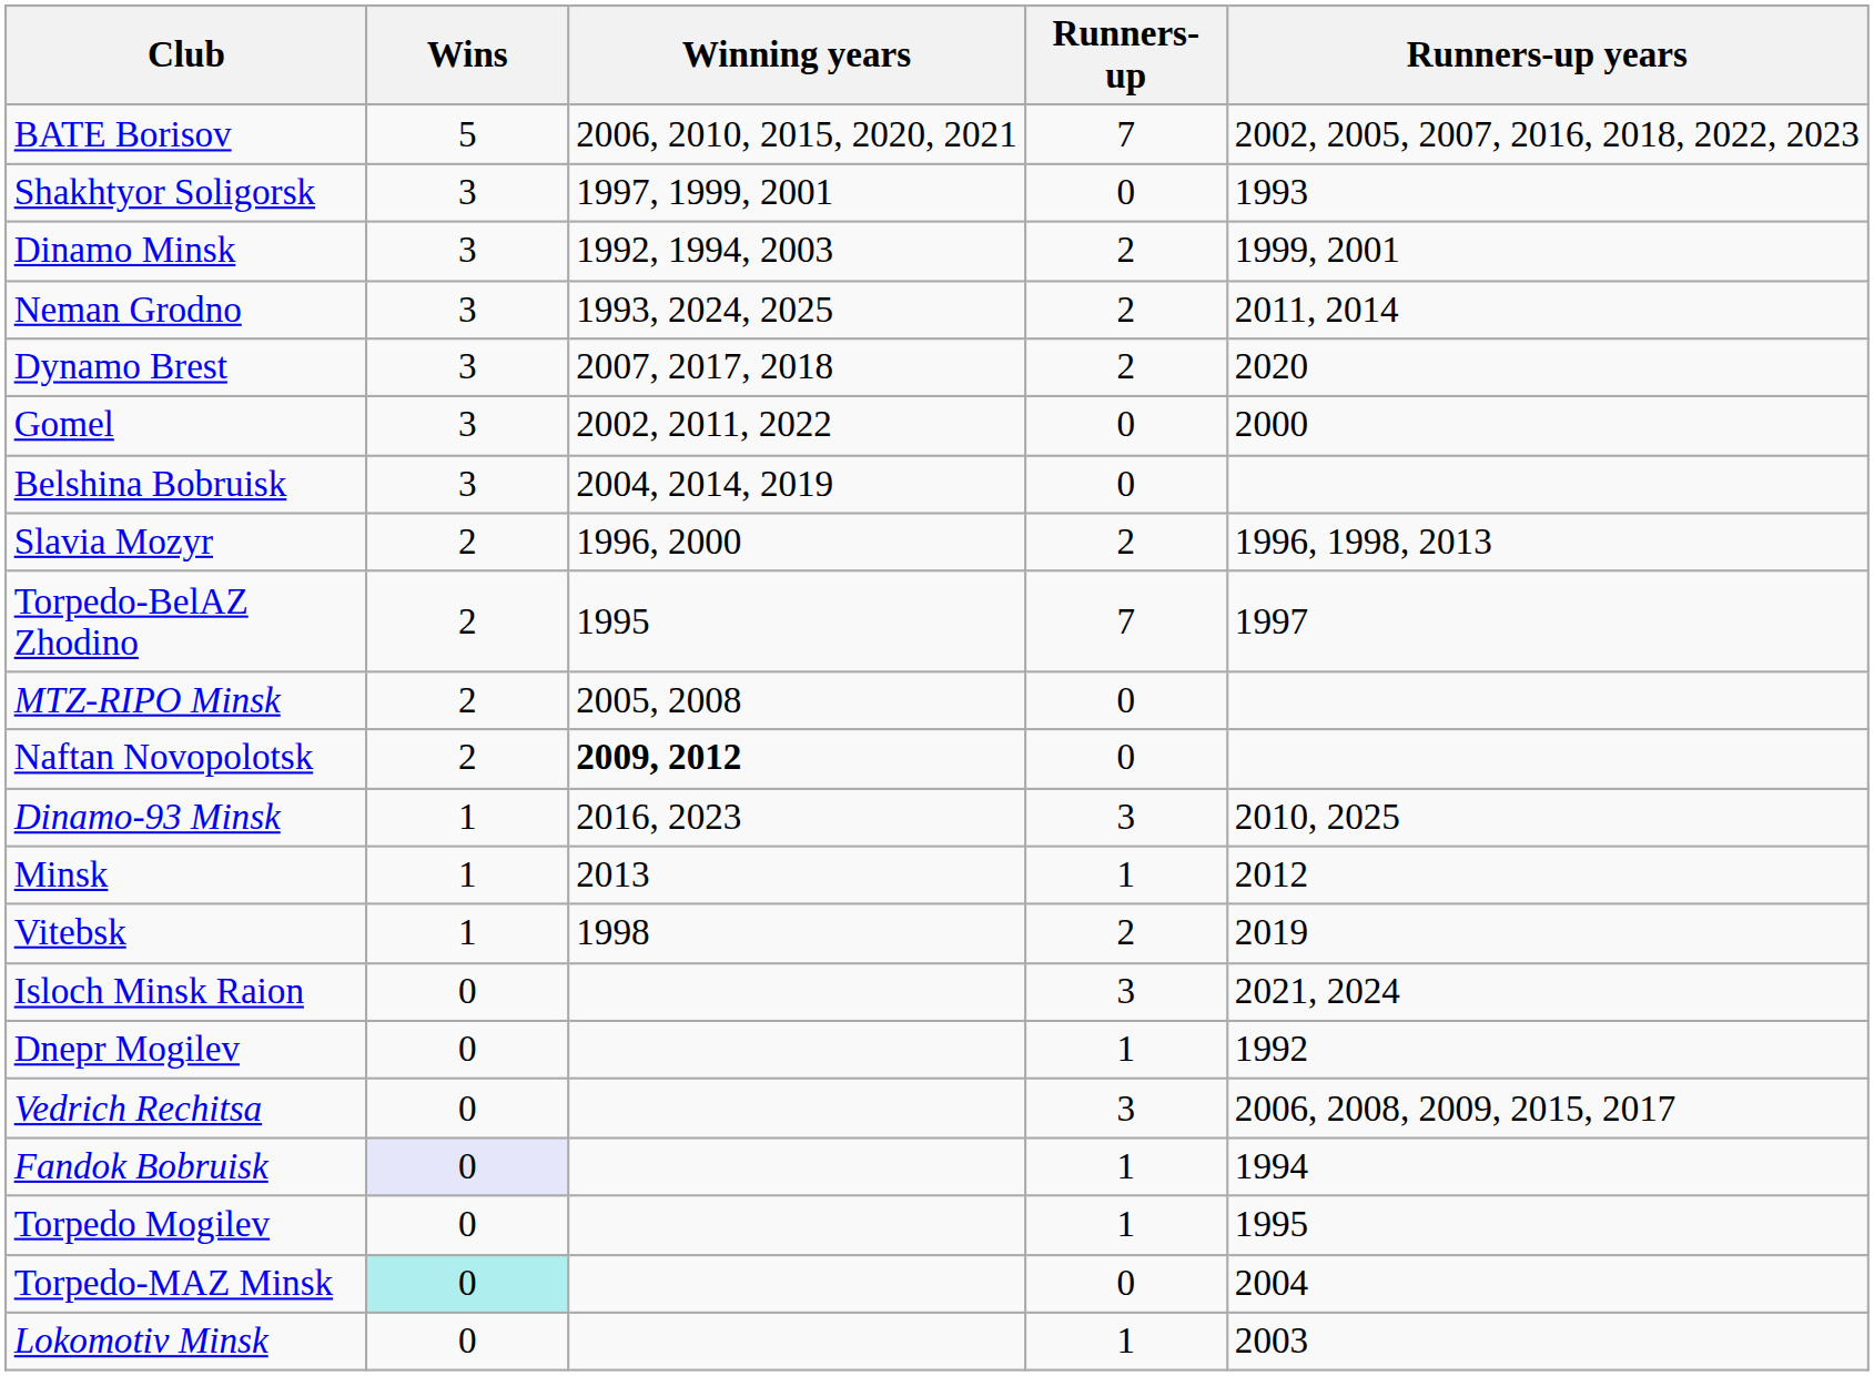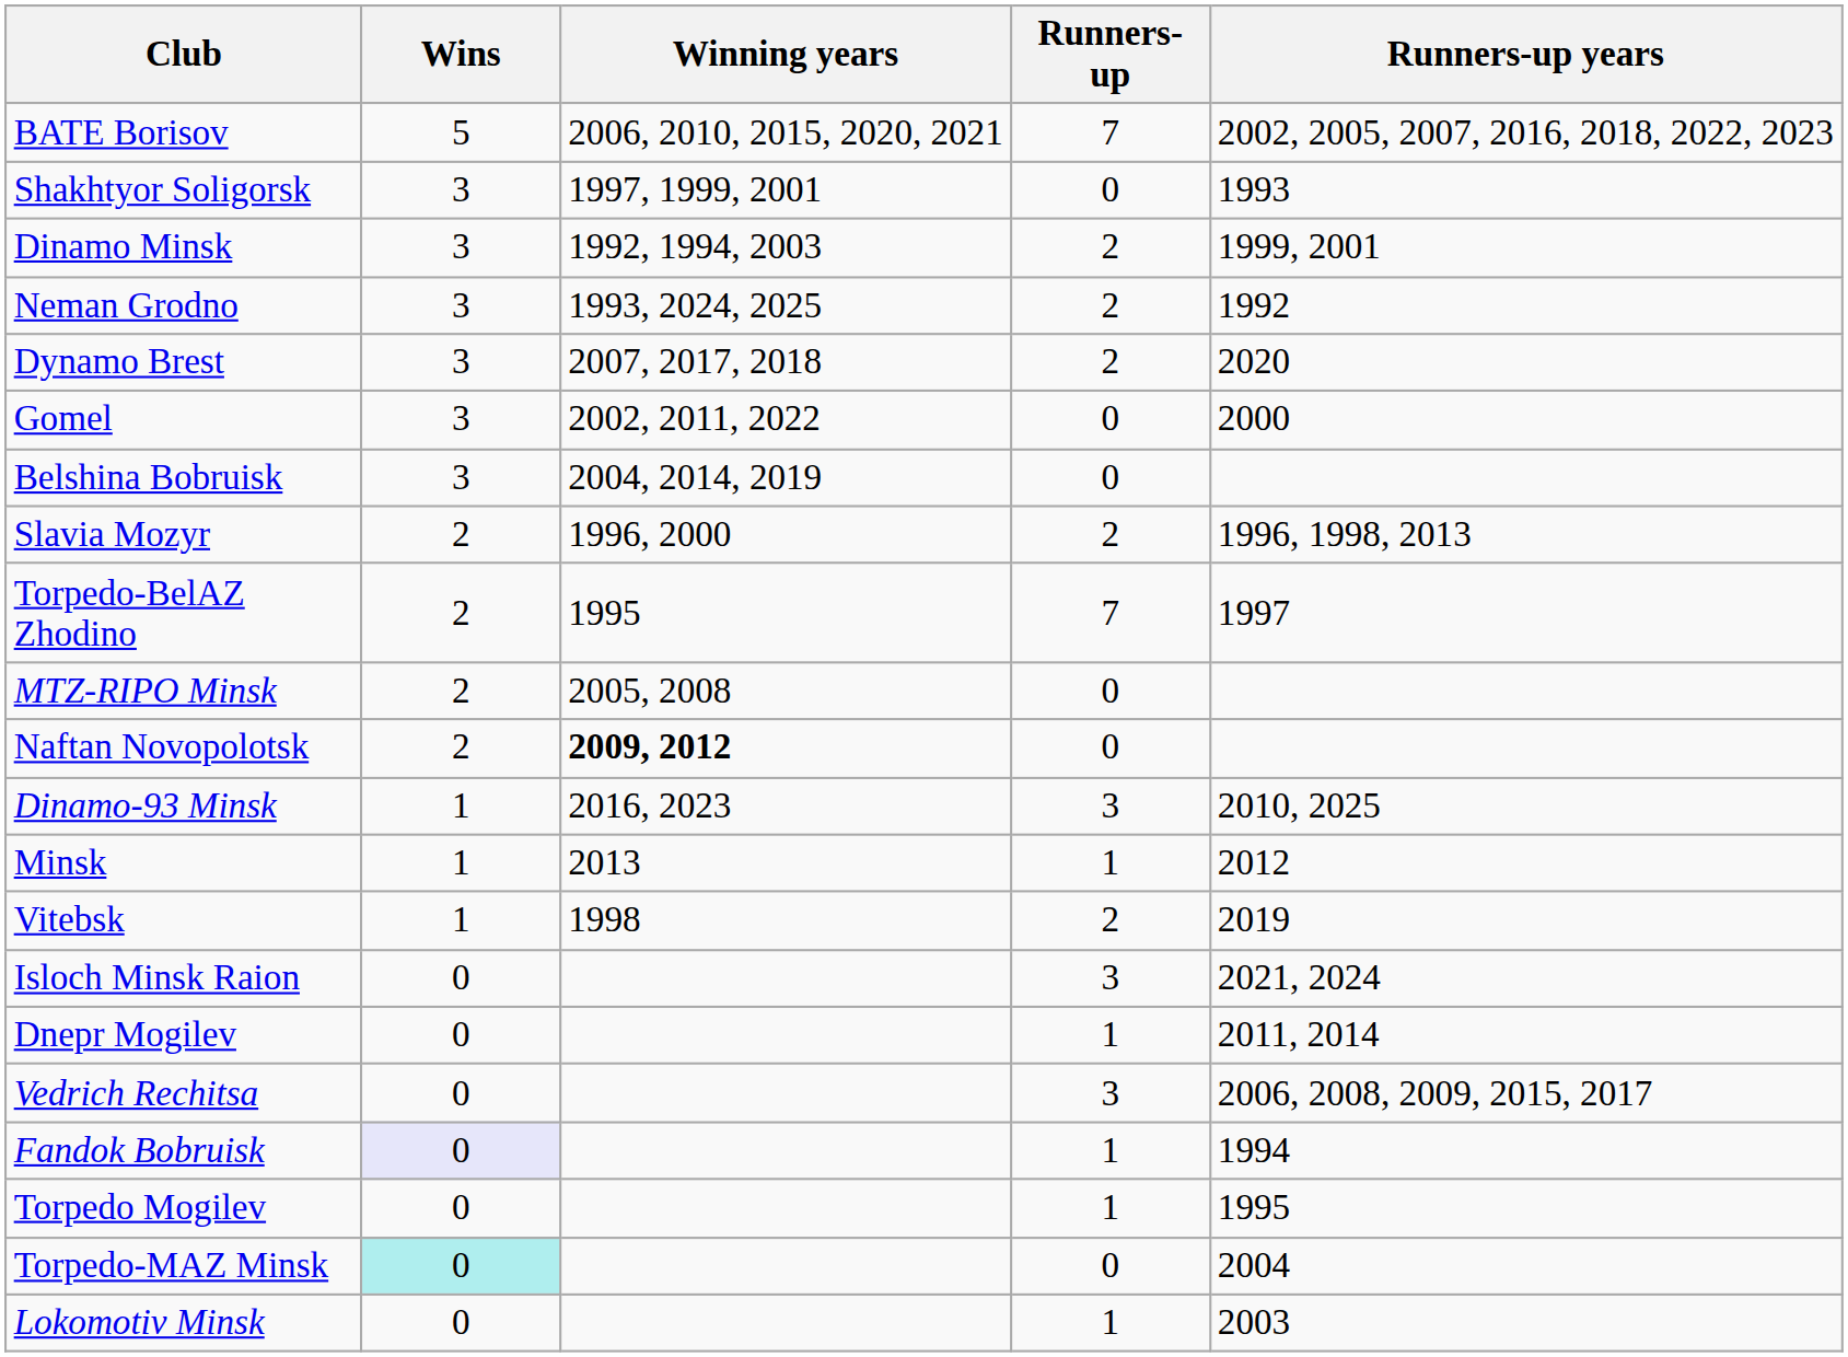Neman Grodno | Runners-up years: 2011, 2014 -> 1992
Dnepr Mogilev | Runners-up years: 1992 -> 2011, 2014
